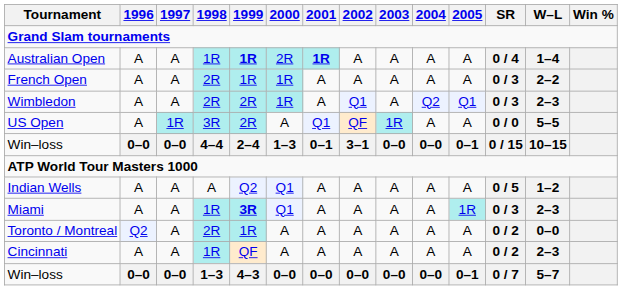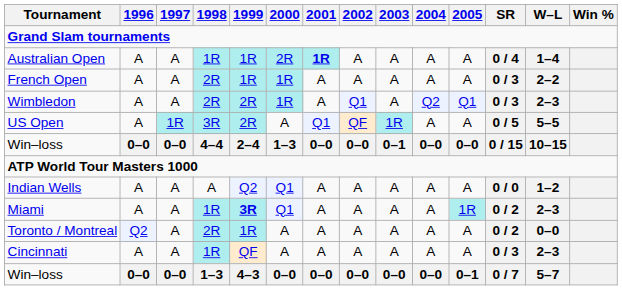Australian Open | 1999: bold -> normal
US Open | SR: 0 / 0 -> 0 / 5
Win–loss / 4–4 | 2001: 0–1 -> 0–0
Win–loss / 4–4 | 2002: 3–1 -> 0–0
Win–loss / 4–4 | 2003: 0–0 -> 0–1
Win–loss / 4–4 | 2005: 0–1 -> 0–0
Indian Wells | SR: 0 / 5 -> 0 / 0
Miami | SR: 0 / 3 -> 0 / 2
Cincinnati | SR: 0 / 2 -> 0 / 3
